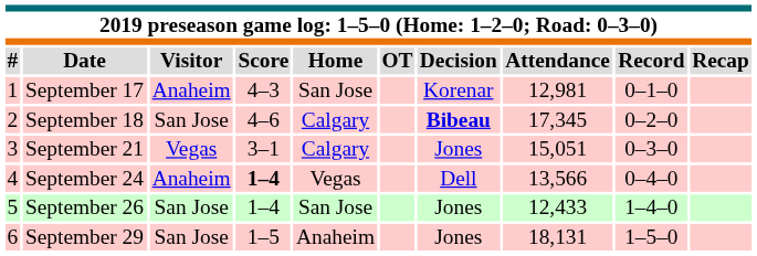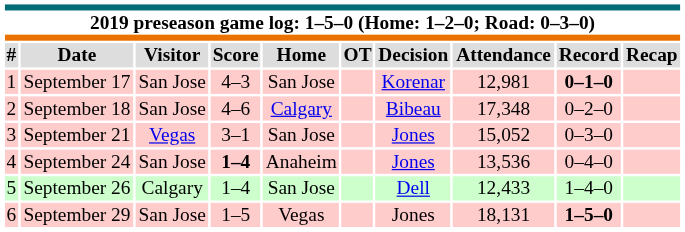September 17 | Visitor: Anaheim -> San Jose
September 17 | Record: normal -> bold
September 18 | Decision: bold -> normal
September 18 | Attendance: 17,345 -> 17,348
September 21 | Home: Calgary -> San Jose
September 21 | Attendance: 15,051 -> 15,052
September 24 | Visitor: Anaheim -> San Jose
September 24 | Home: Vegas -> Anaheim
September 24 | Decision: Dell -> Jones
September 24 | Attendance: 13,566 -> 13,536
September 26 | Visitor: San Jose -> Calgary
September 26 | Decision: Jones -> Dell
September 29 | Home: Anaheim -> Vegas
September 29 | Record: normal -> bold
